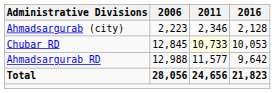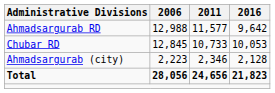rows swapped: Ahmadsargurab RD <-> Ahmadsargurab (city)
Chubar RD | 2011: lightyellow background -> no background
